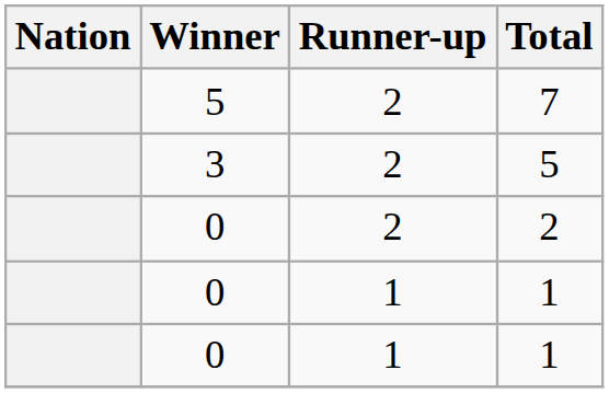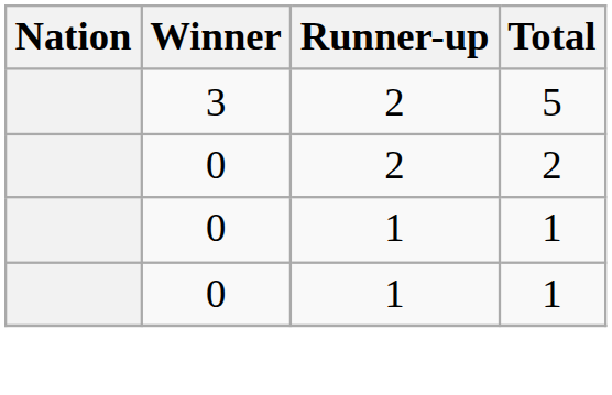- row: 5 | 2 | 7
